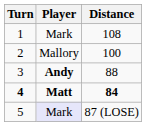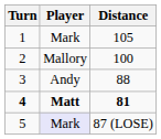1 | Distance: 108 -> 105
3 | Player: bold -> normal
4 | Distance: 84 -> 81
